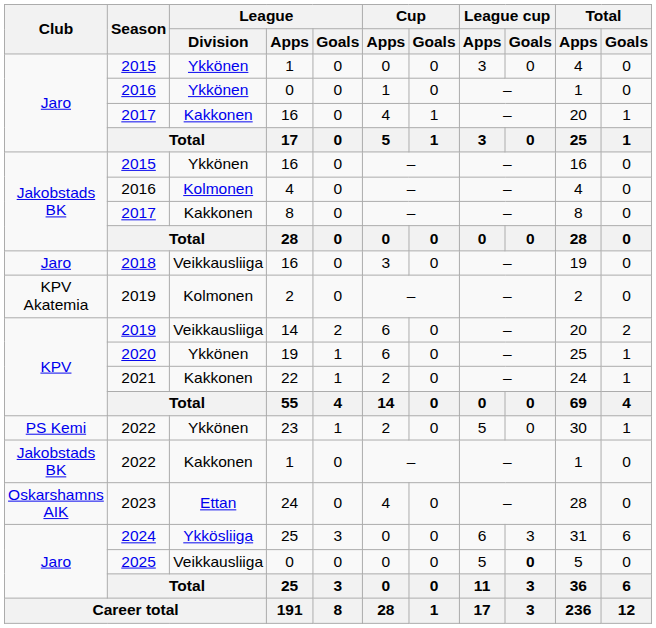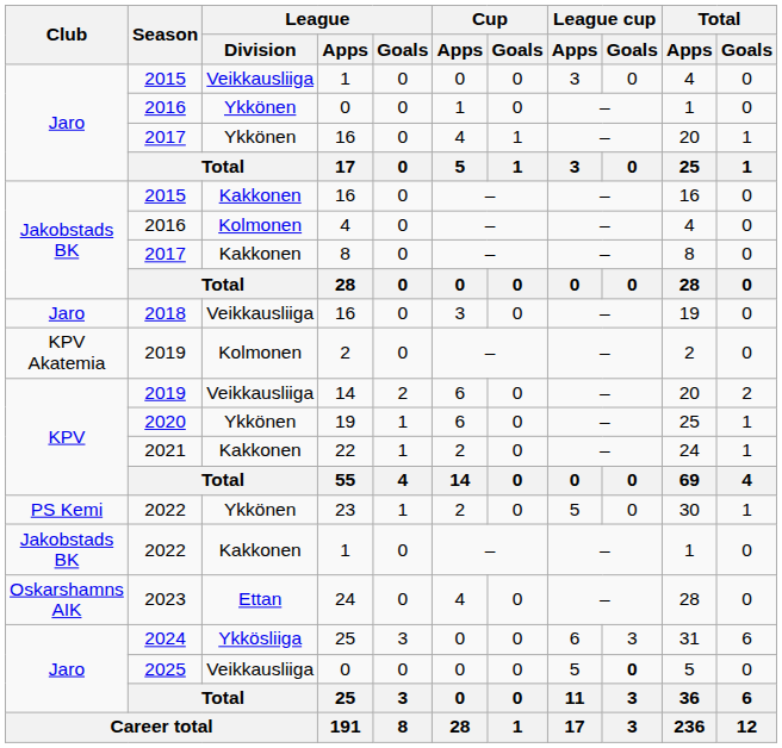2015 / 1 | League / Division: Ykkönen -> Veikkausliiga
2017 / 16 | League / Division: Kakkonen -> Ykkönen
2015 / 16 | League / Division: Ykkönen -> Kakkonen
